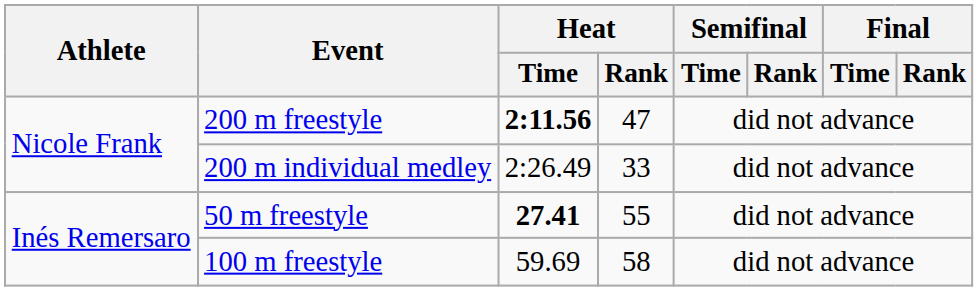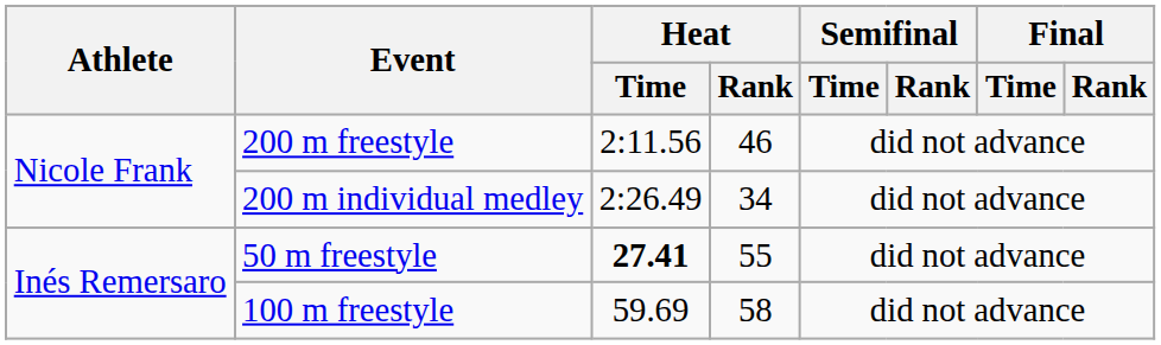200 m freestyle | Heat / Time: bold -> normal
200 m freestyle | Heat / Rank: 47 -> 46
200 m individual medley | Heat / Rank: 33 -> 34
